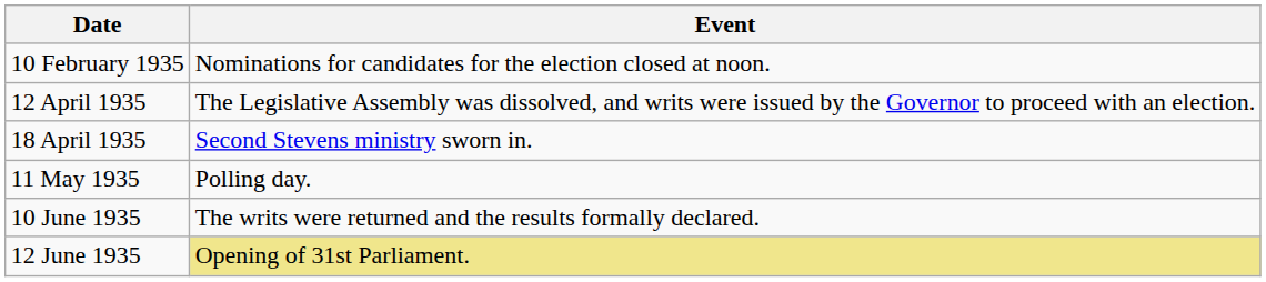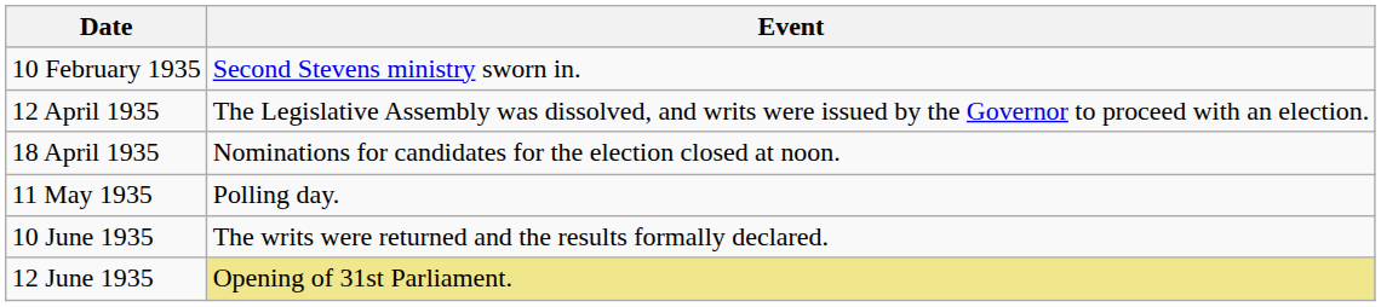10 February 1935 | Event: Nominations for candidates for the election closed at noon. -> Second Stevens ministry sworn in.
18 April 1935 | Event: Second Stevens ministry sworn in. -> Nominations for candidates for the election closed at noon.
